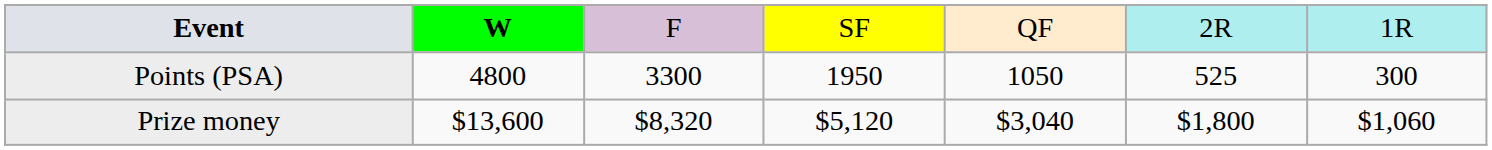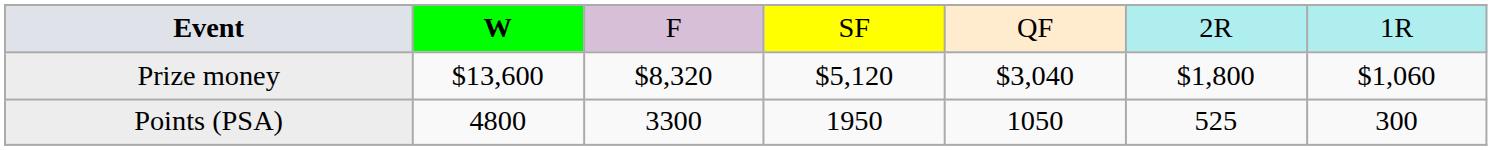rows swapped: Points (PSA) <-> Prize money
